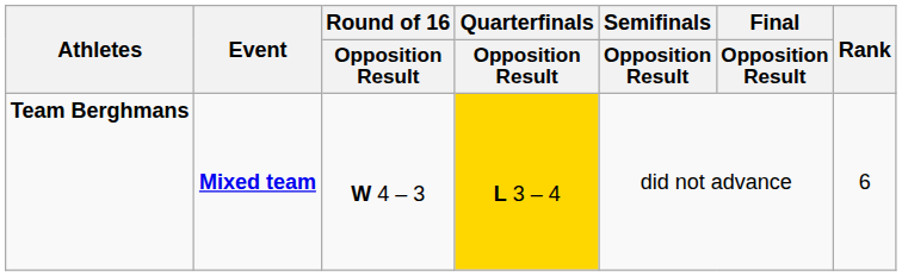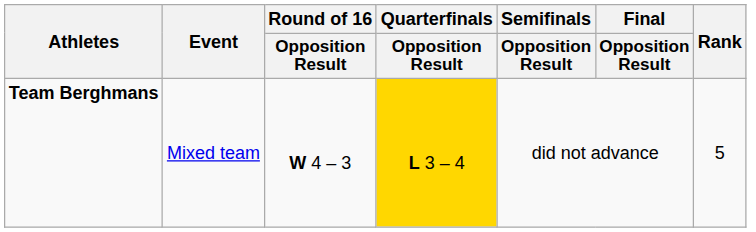Team Berghmans | Event: bold -> normal
Team Berghmans | Rank: 6 -> 5
